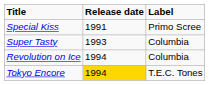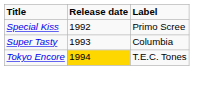Special Kiss | Release date: 1991 -> 1992
- row: Revolution on Ice | 1994 | Columbia
